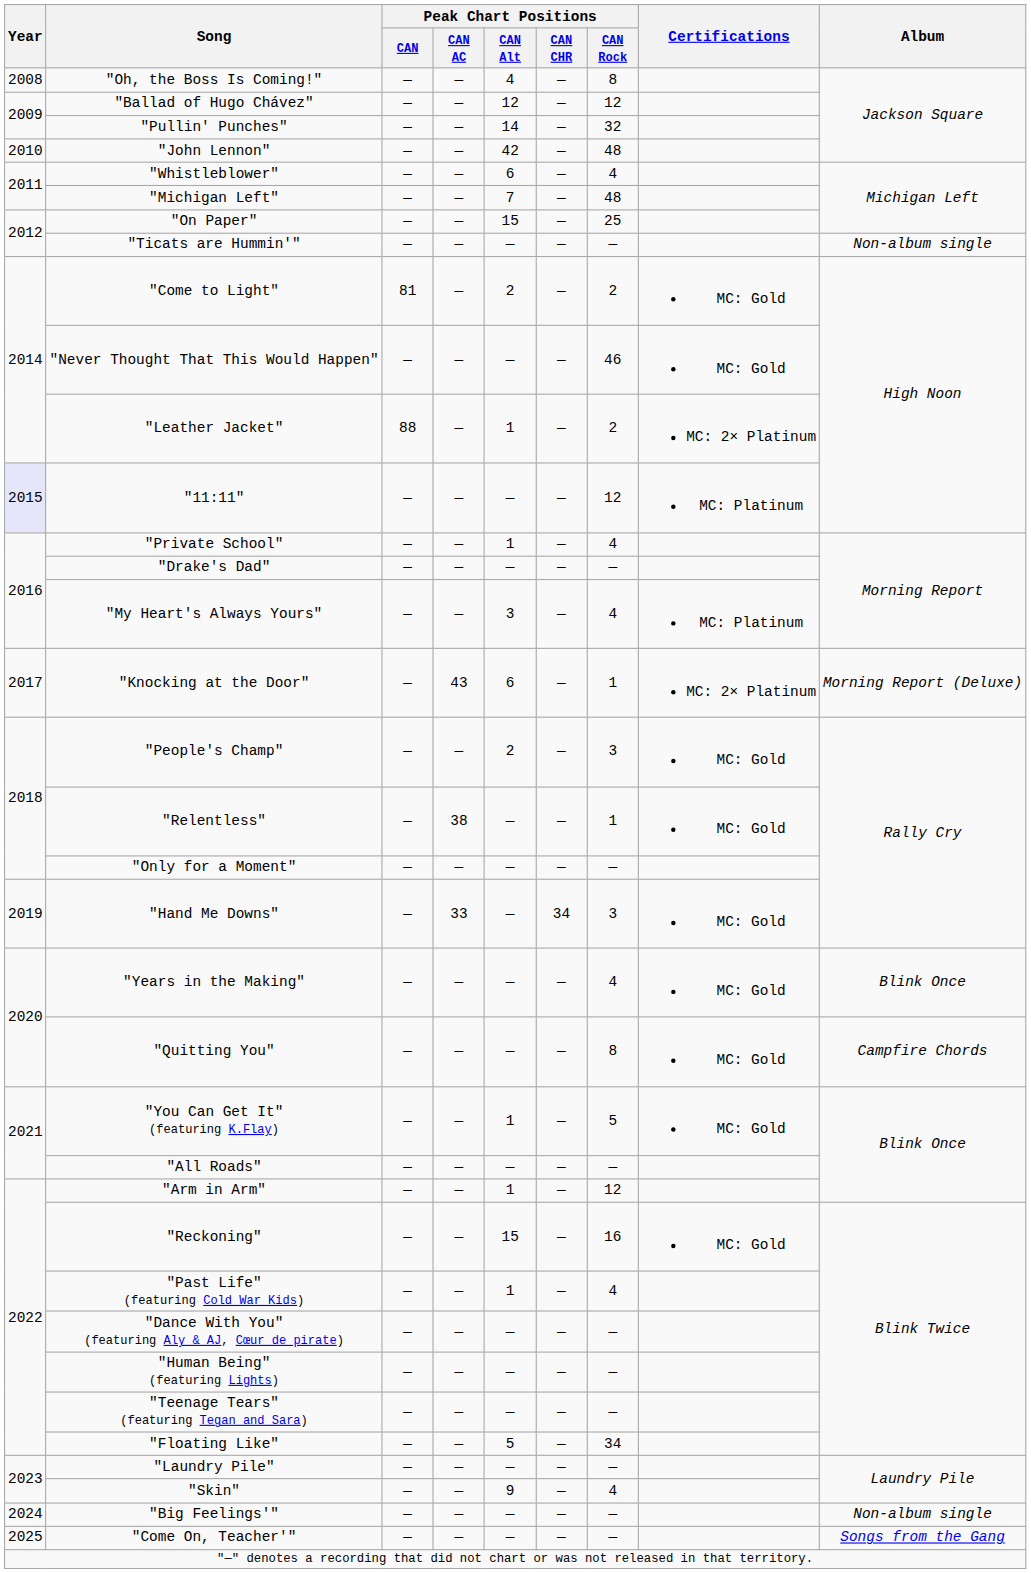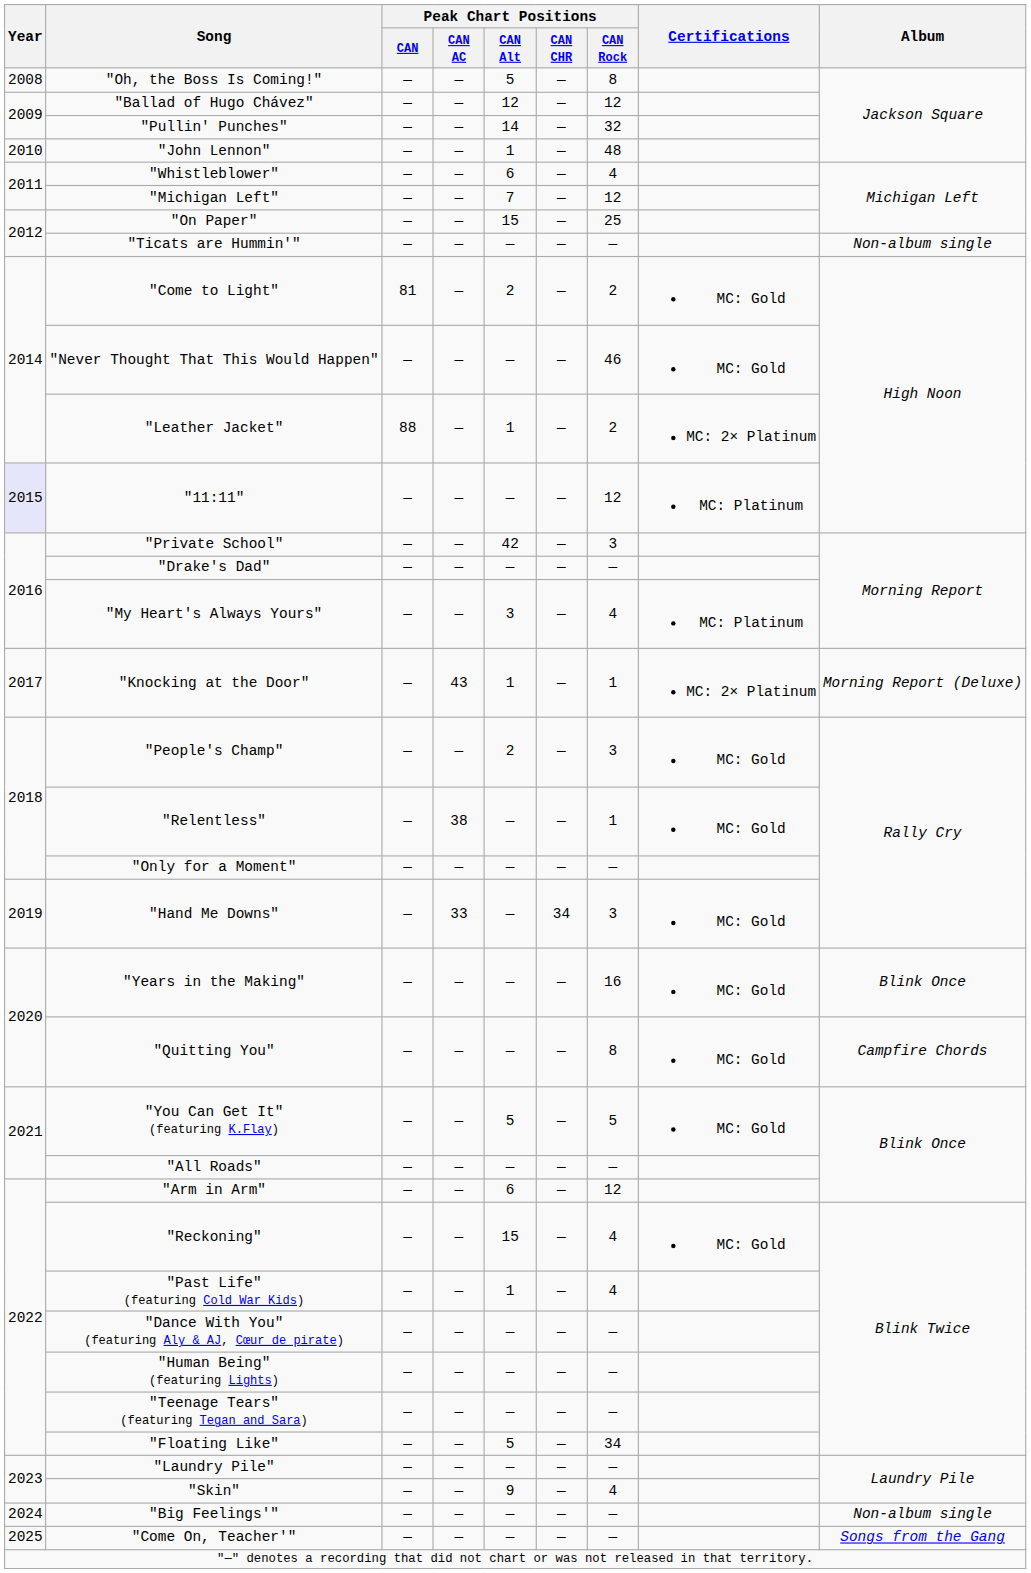"Oh, the Boss Is Coming!" | Peak Chart Positions / CAN Alt: 4 -> 5
"John Lennon" | Peak Chart Positions / CAN Alt: 42 -> 1
"Michigan Left" | Peak Chart Positions / CAN Rock: 48 -> 12
"Private School" | Peak Chart Positions / CAN Alt: 1 -> 42
"Private School" | Peak Chart Positions / CAN Rock: 4 -> 3
"Knocking at the Door" | Peak Chart Positions / CAN Alt: 6 -> 1
"Years in the Making" | Peak Chart Positions / CAN Rock: 4 -> 16
"You Can Get It" (featuring K.Flay) | Peak Chart Positions / CAN Alt: 1 -> 5
"Arm in Arm" | Peak Chart Positions / CAN Alt: 1 -> 6
"Reckoning" | Peak Chart Positions / CAN Rock: 16 -> 4
